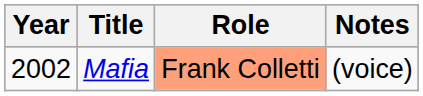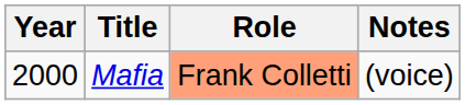Mafia | Year: 2002 -> 2000
